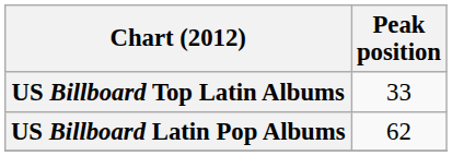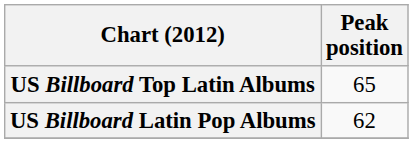US Billboard Top Latin Albums | Peak position: 33 -> 65
